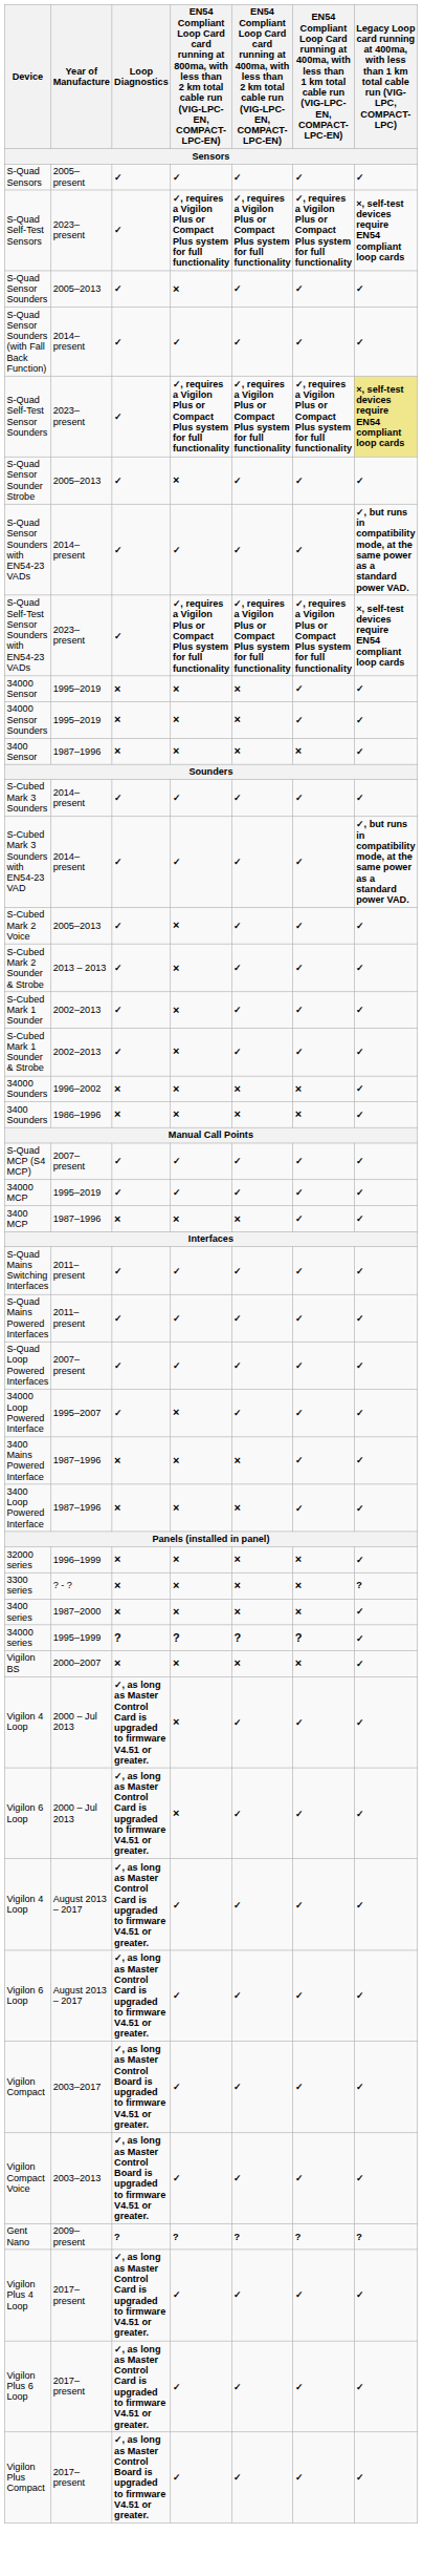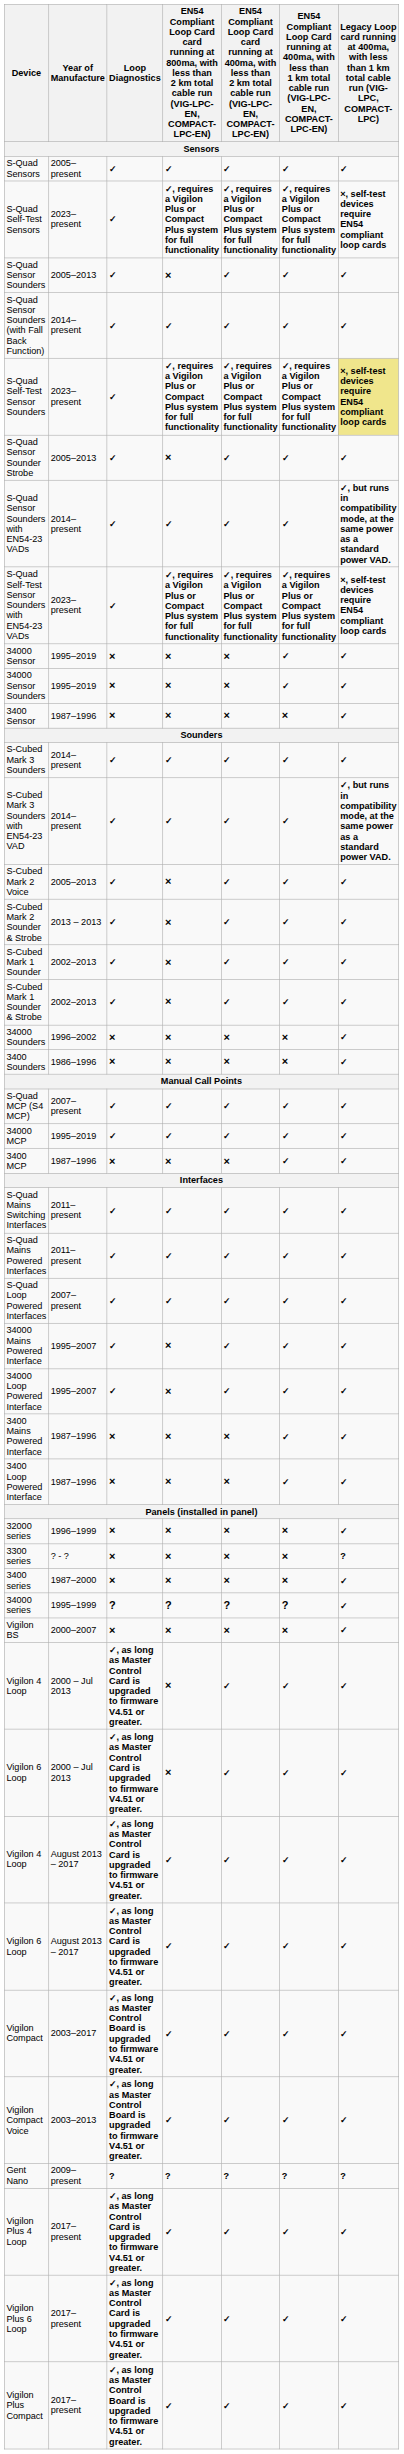+ row: 34000 Mains Powered Interface | 1995–2007 | ✓ | × | ✓ | ✓ | ✓
